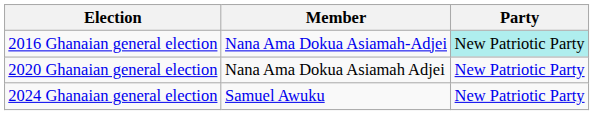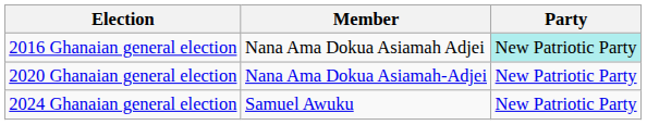2016 Ghanaian general election | Member: Nana Ama Dokua Asiamah-Adjei -> Nana Ama Dokua Asiamah Adjei
2020 Ghanaian general election | Member: Nana Ama Dokua Asiamah Adjei -> Nana Ama Dokua Asiamah-Adjei
